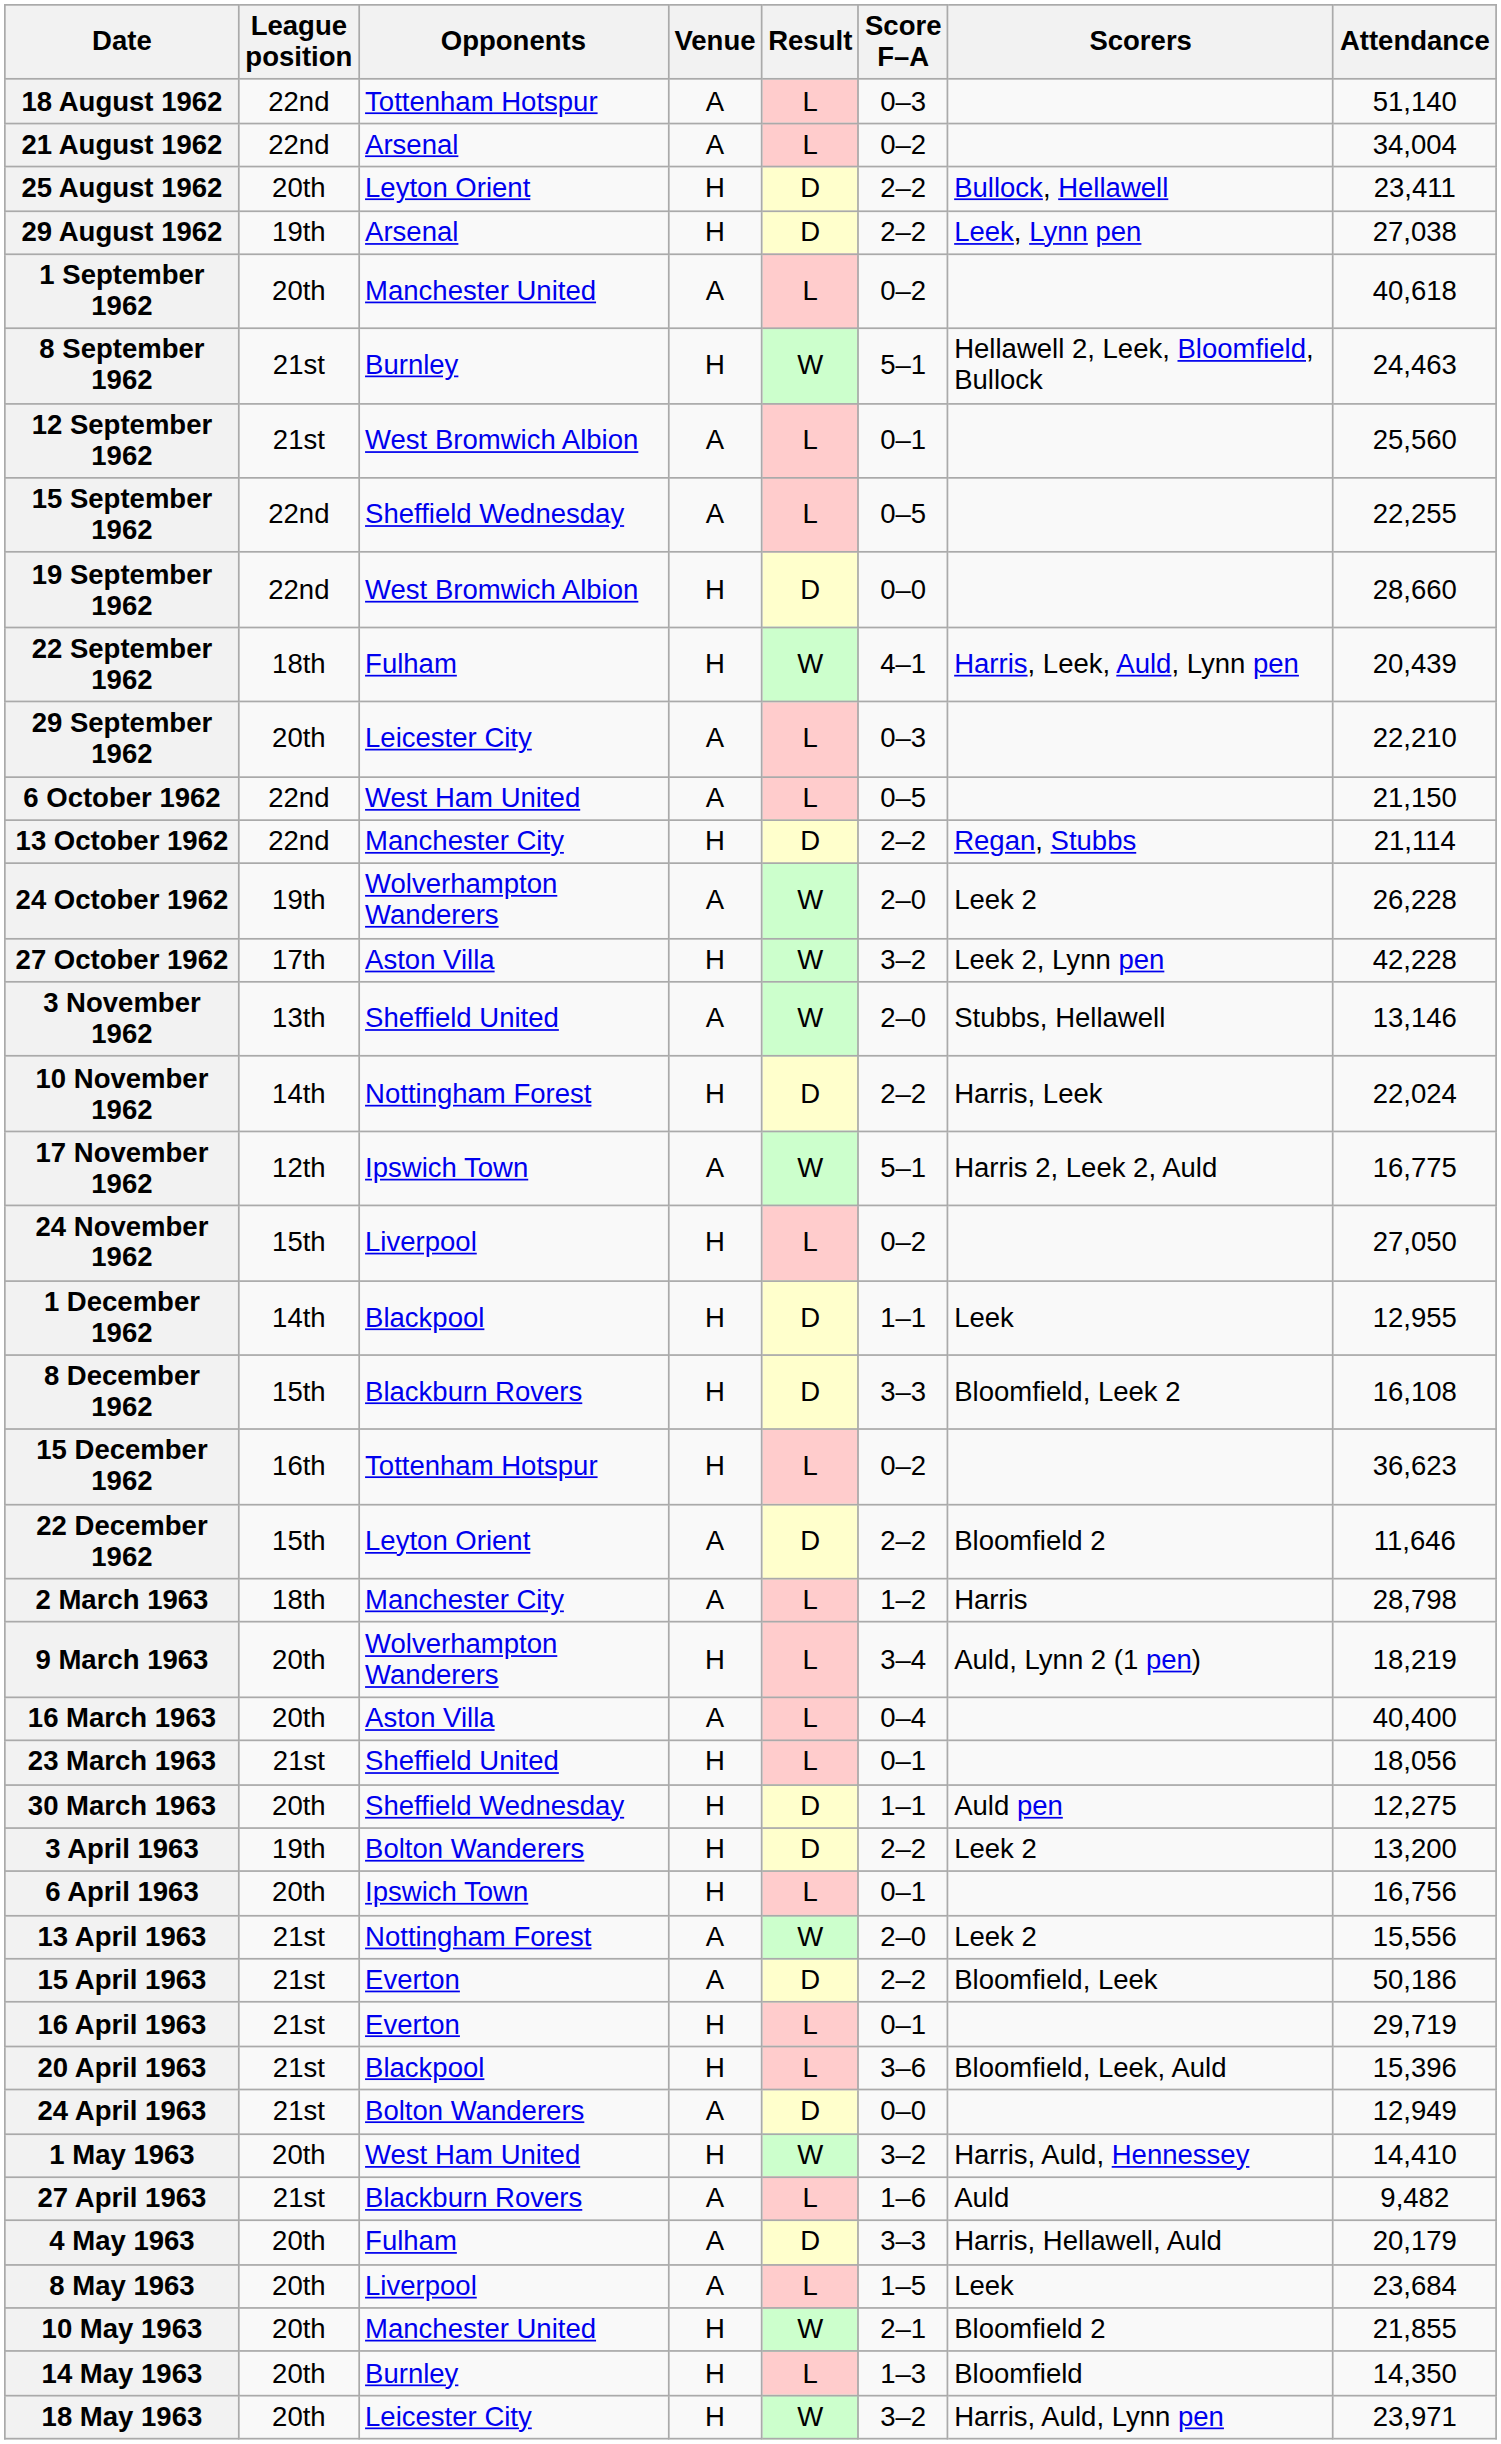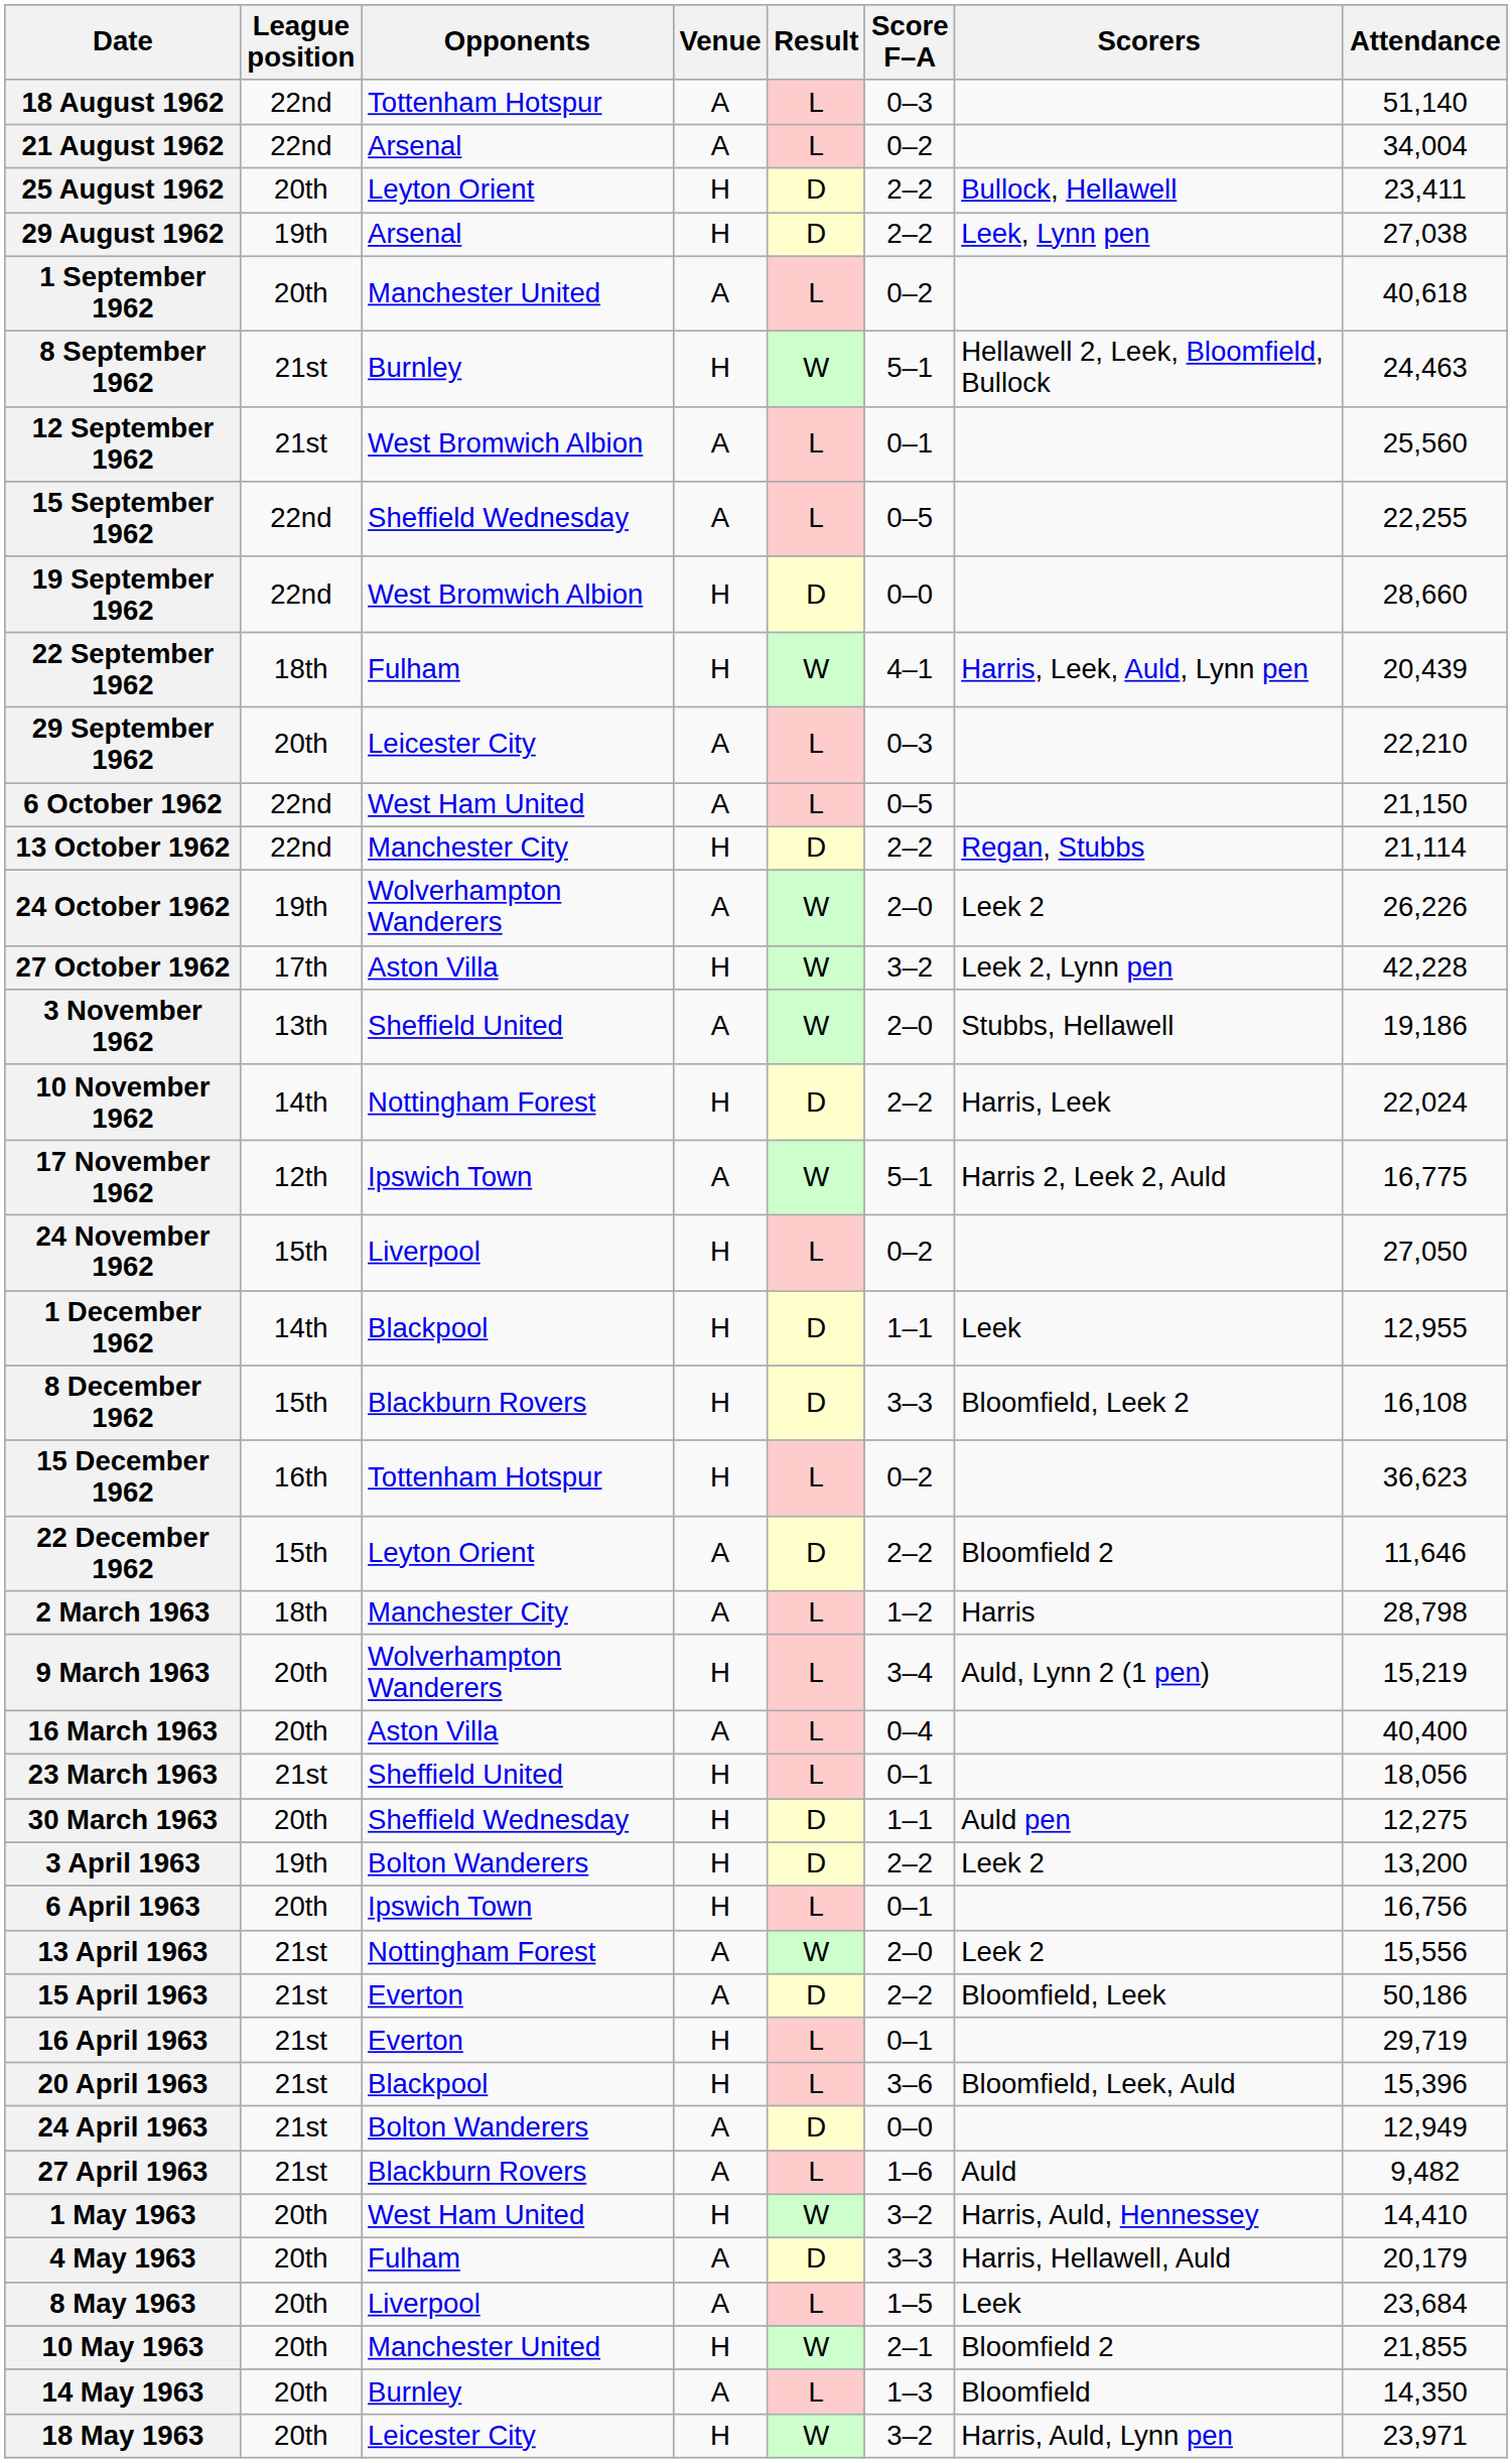24 October 1962 | Attendance: 26,228 -> 26,226
3 November 1962 | Attendance: 13,146 -> 19,186
9 March 1963 | Attendance: 18,219 -> 15,219
rows swapped: 27 April 1963 <-> 1 May 1963
14 May 1963 | Venue: H -> A
